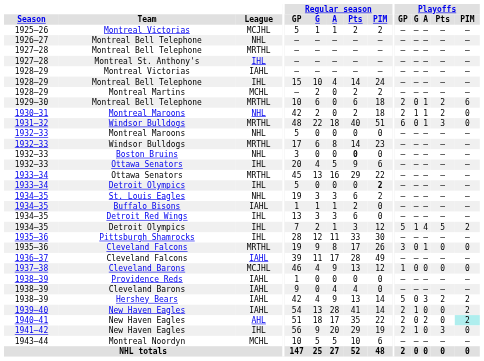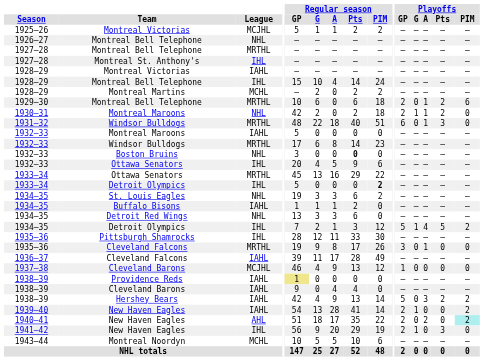1932–33 / Montreal Maroons | League: NHL -> IAHL
Detroit Red Wings | League: IHL -> NHL
Providence Reds | Regular season / GP: no background -> khaki background
